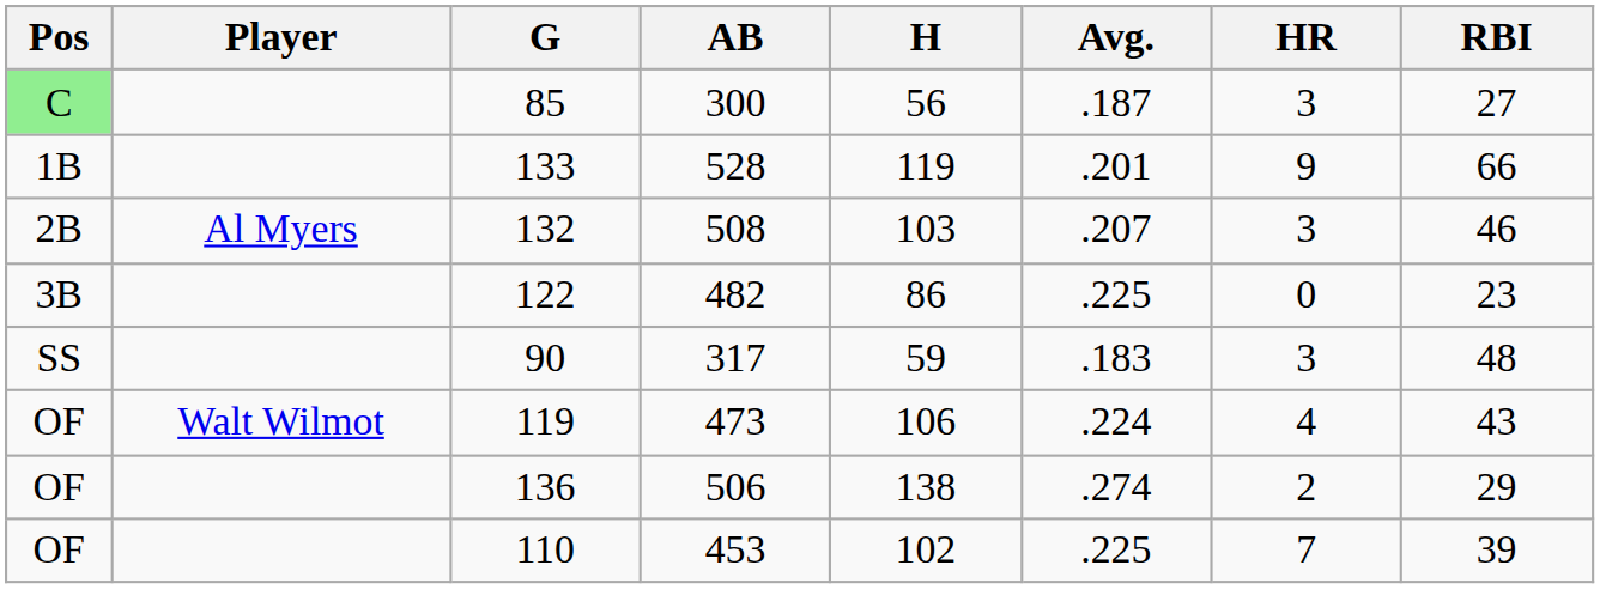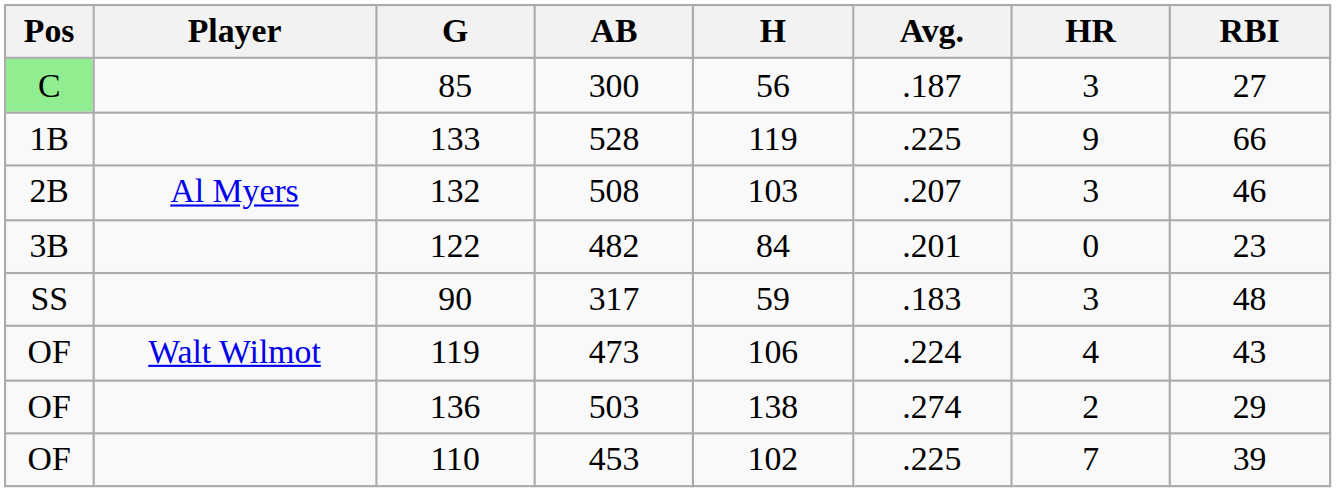133 | Avg.: .201 -> .225
122 | H: 86 -> 84
122 | Avg.: .225 -> .201
136 | AB: 506 -> 503
